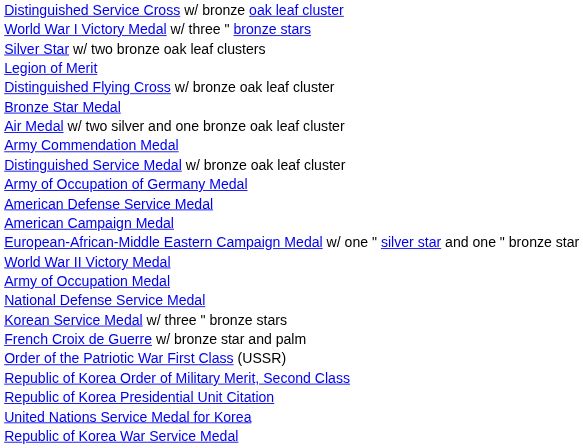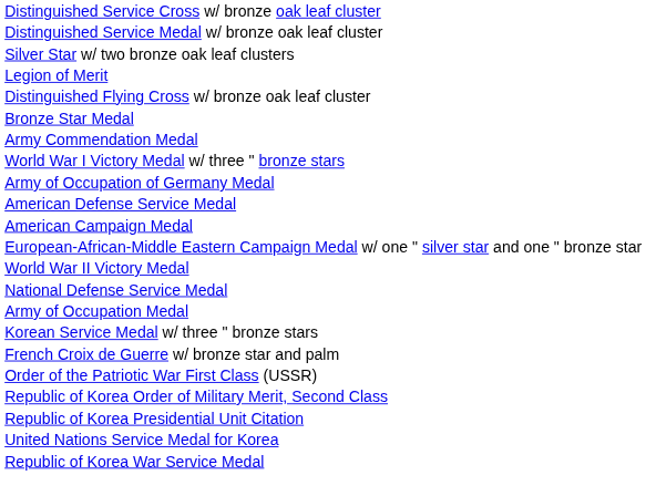rows swapped: Distinguished Service Medal w/ bronze oak leaf cluster <-> World War I Victory Medal w/ three " bronze stars
- row: Air Medal w/ two silver and one bronze oak leaf cluster
rows swapped: Army of Occupation Medal <-> National Defense Service Medal
